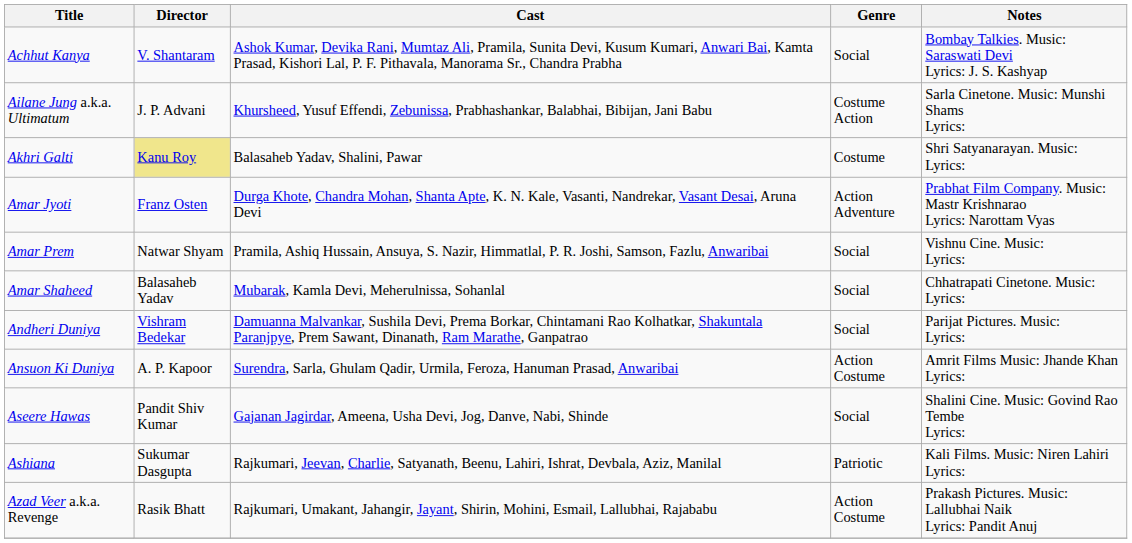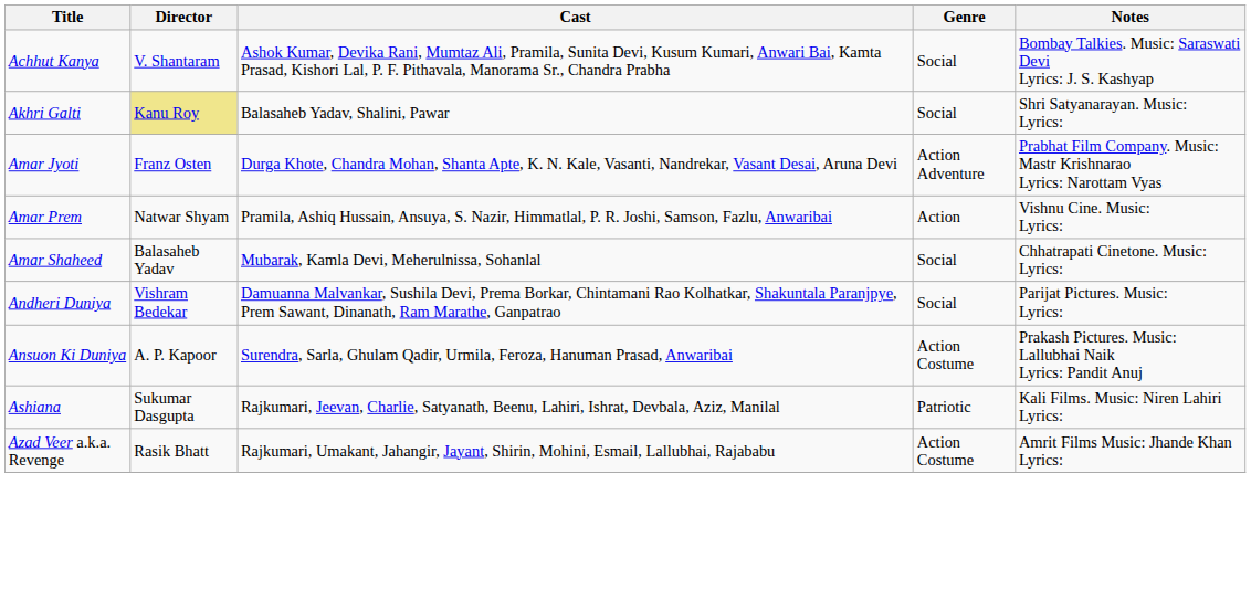- row: Ailane Jung a.k.a. Ultimatum | J. P. Advani | Khursheed, Yusuf Effendi, Zebunissa, Prabhashankar, Balabhai, Bibijan, Jani Babu | Costume Action | Sarla Cinetone. Music: Munshi Shams Lyrics:
Akhri Galti | Genre: Costume -> Social
Amar Prem | Genre: Social -> Action
Ansuon Ki Duniya | Notes: Amrit Films Music: Jhande Khan Lyrics: -> Prakash Pictures. Music: Lallubhai Naik Lyrics: Pandit Anuj
- row: Aseere Hawas | Pandit Shiv Kumar | Gajanan Jagirdar, Ameena, Usha Devi, Jog, Danve, Nabi, Shinde | Social | Shalini Cine. Music: Govind Rao Tembe Lyrics:
Azad Veer a.k.a. Revenge | Notes: Prakash Pictures. Music: Lallubhai Naik Lyrics: Pandit Anuj -> Amrit Films Music: Jhande Khan Lyrics:
